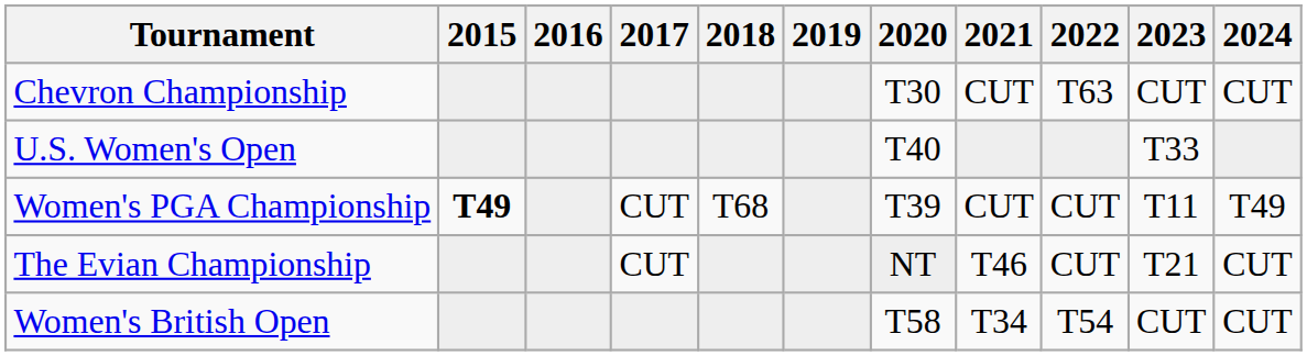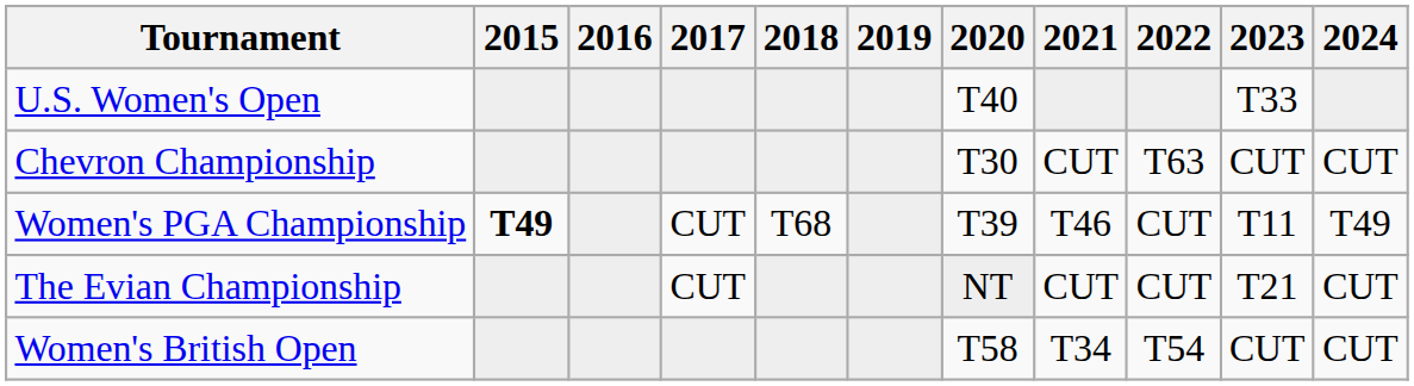rows swapped: Chevron Championship <-> U.S. Women's Open
Women's PGA Championship | 2021: CUT -> T46
The Evian Championship | 2021: T46 -> CUT
